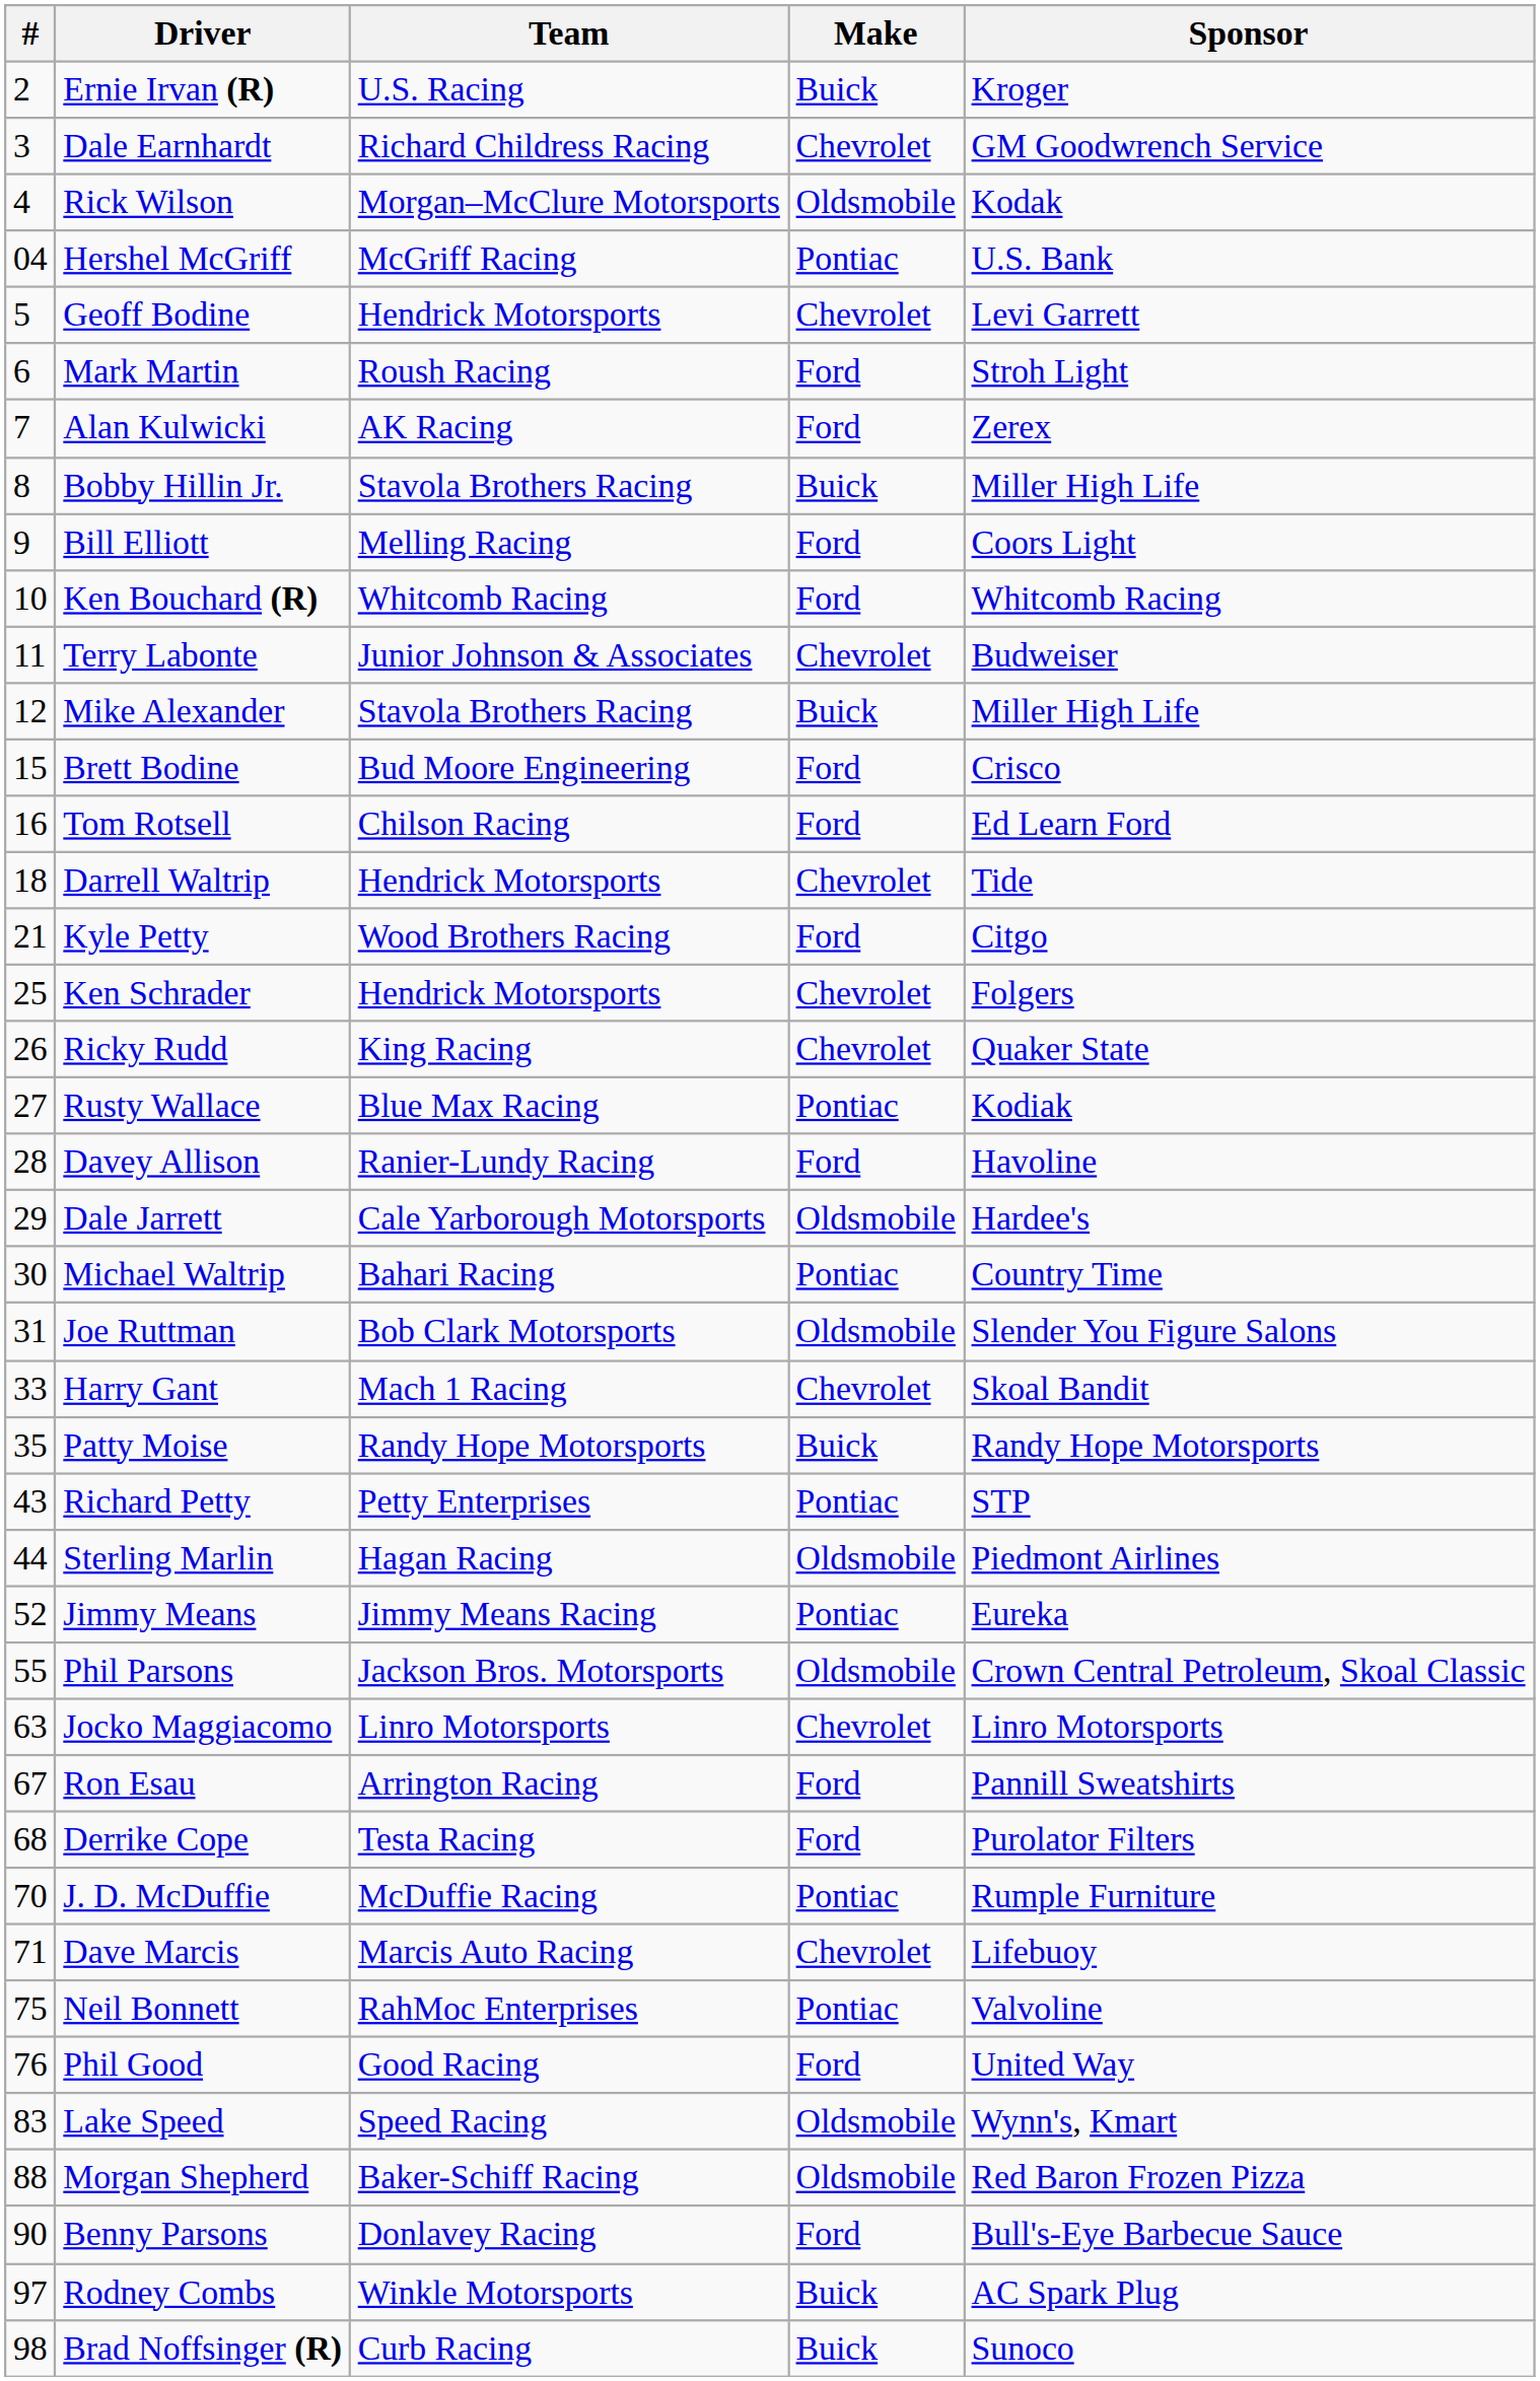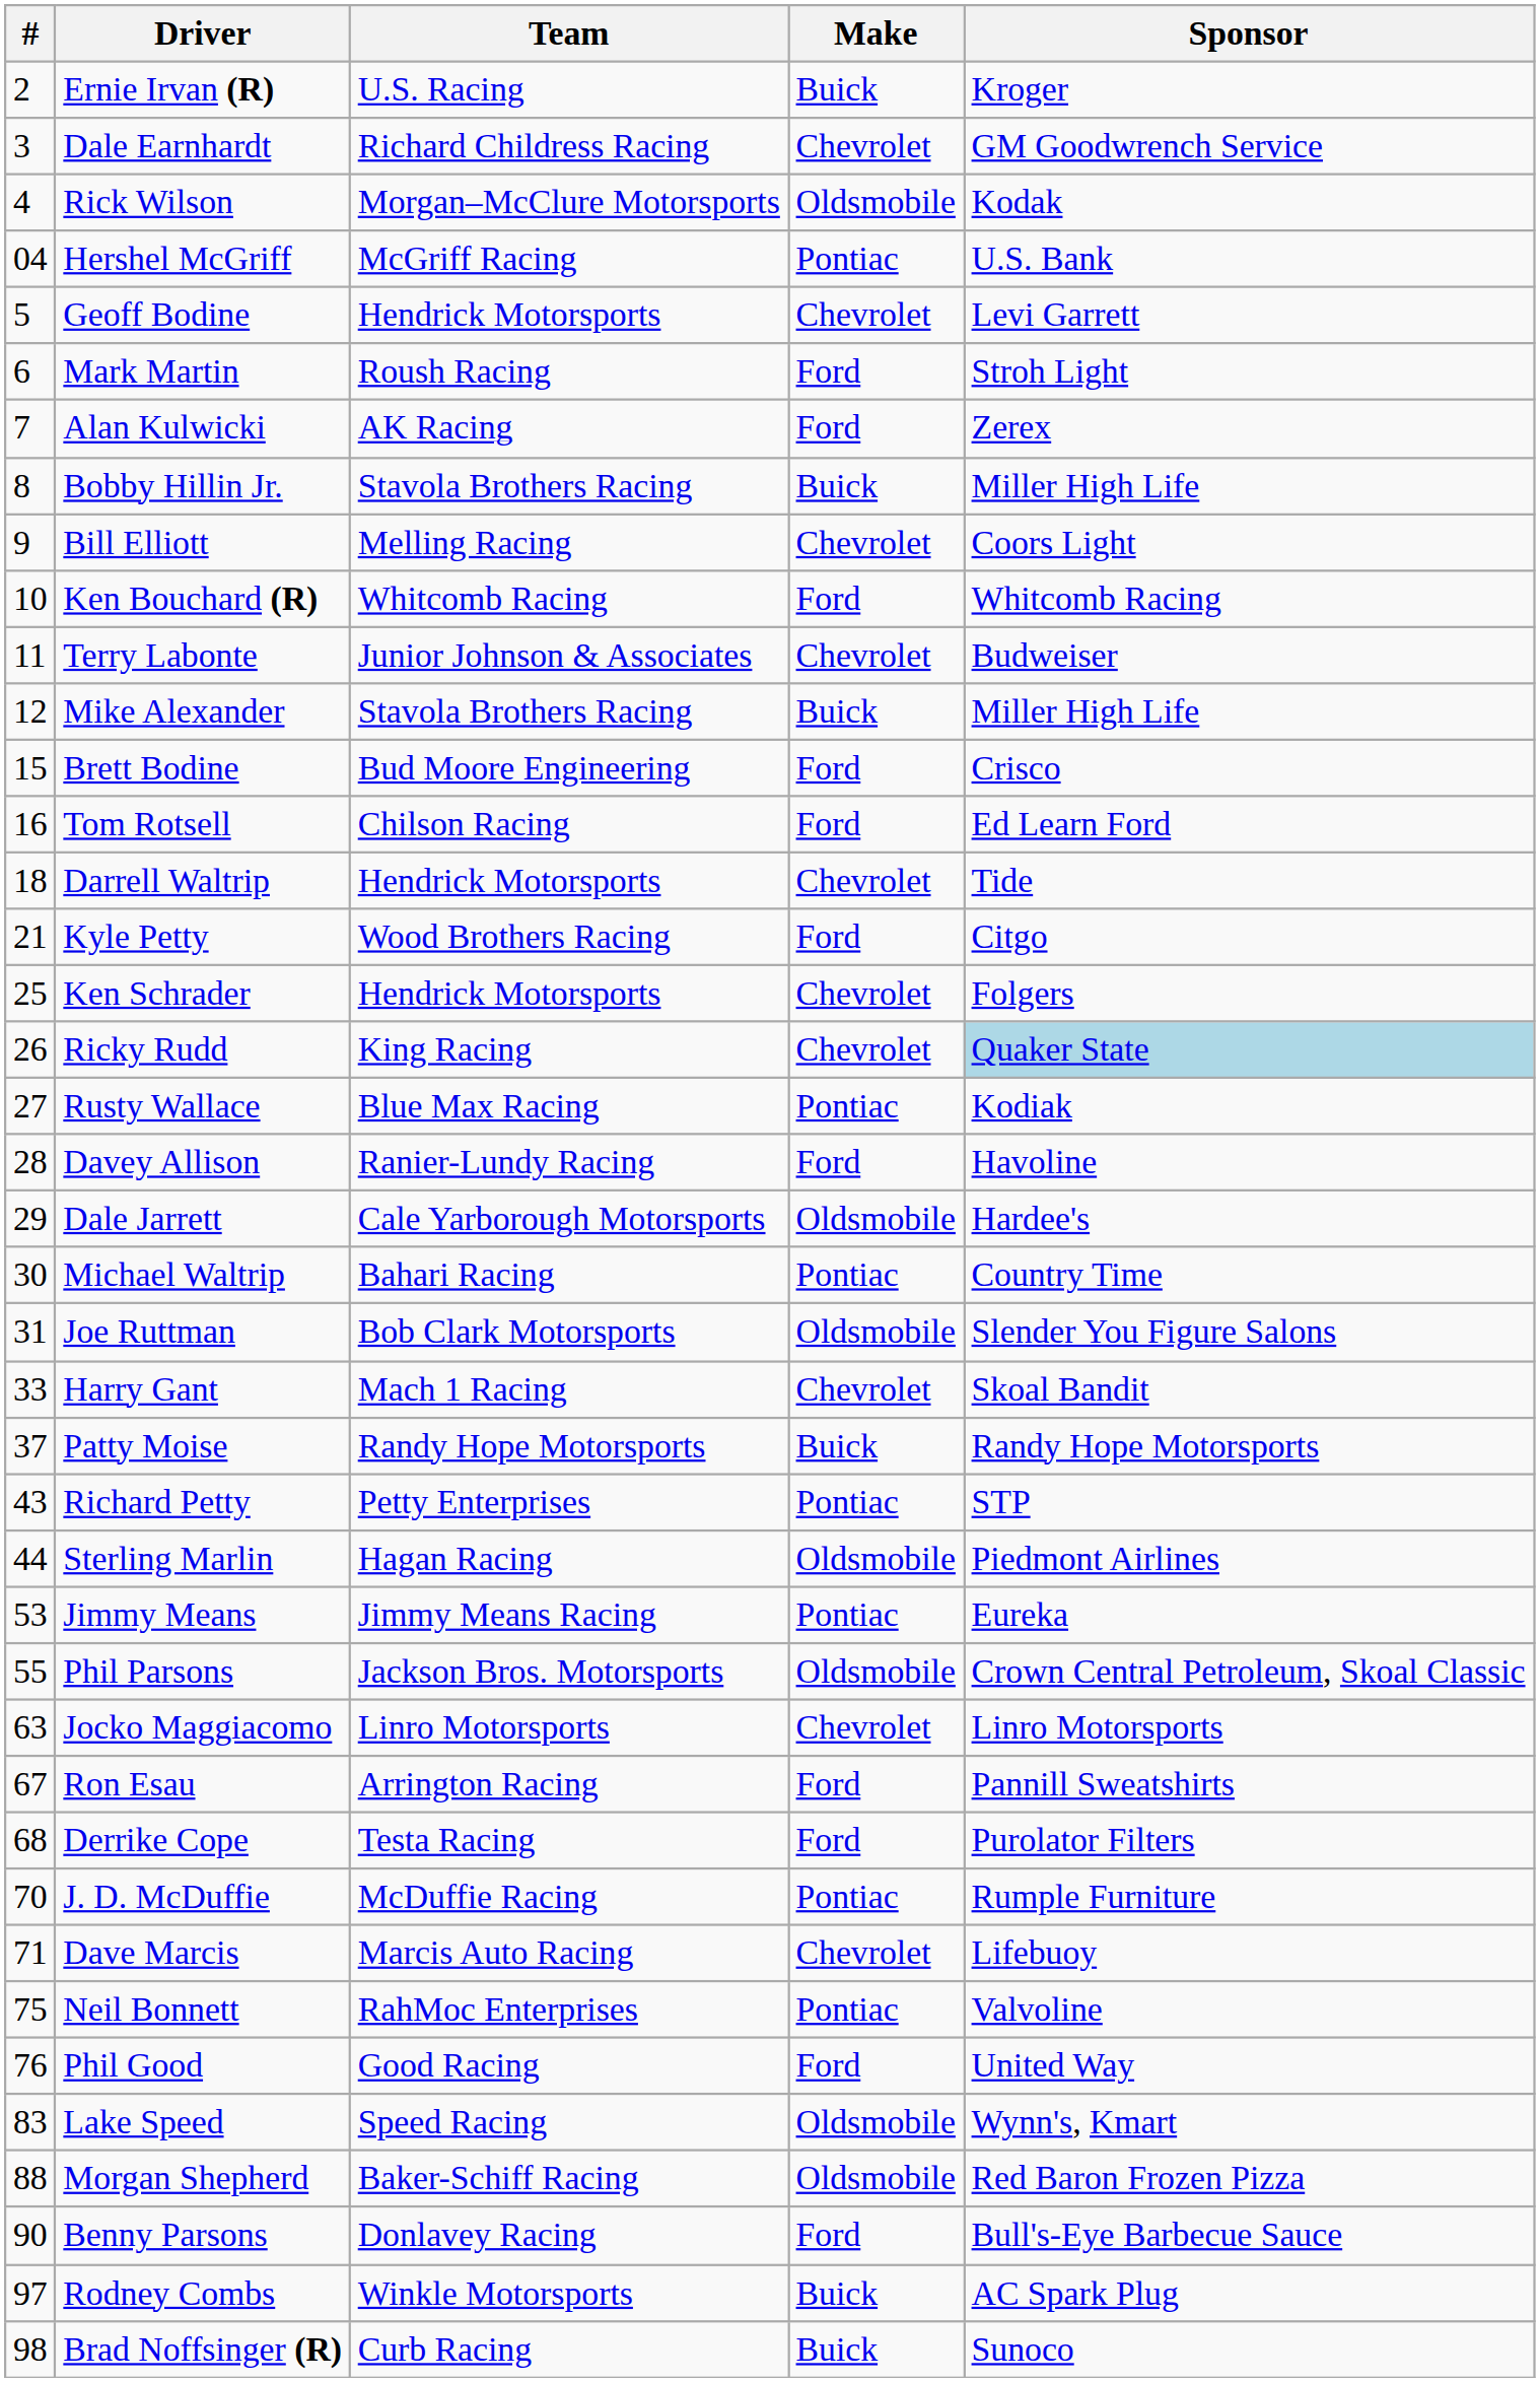Bill Elliott | Make: Ford -> Chevrolet
Ricky Rudd | Sponsor: no background -> lightblue background
Patty Moise | #: 35 -> 37
Jimmy Means | #: 52 -> 53
